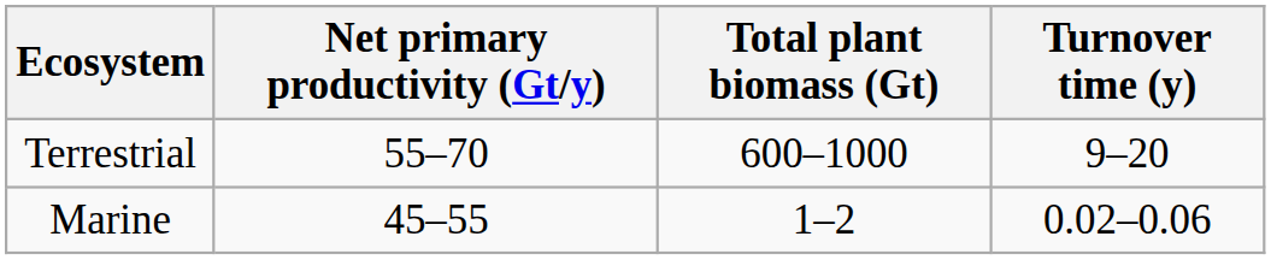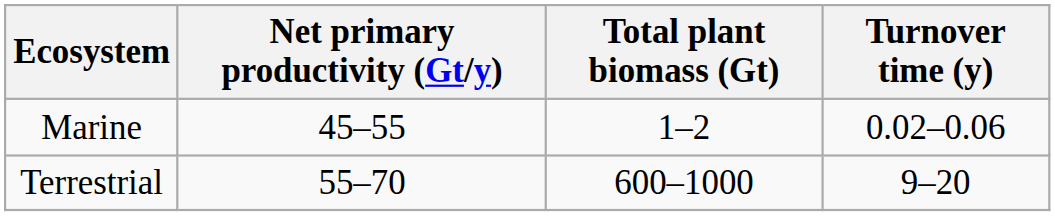rows swapped: Marine <-> Terrestrial
